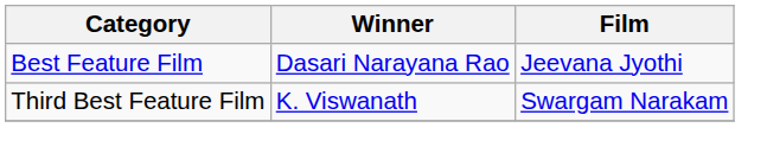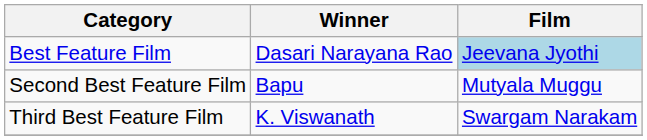Best Feature Film | Film: no background -> lightblue background
+ row: Second Best Feature Film | Bapu | Mutyala Muggu
